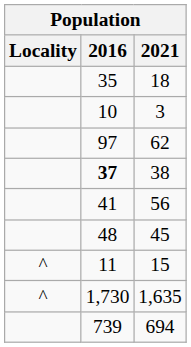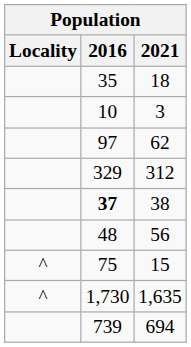+ row: 329 | 312
56 | 2016: 41 -> 48
- row: 48 | 45
15 | 2016: 11 -> 75
